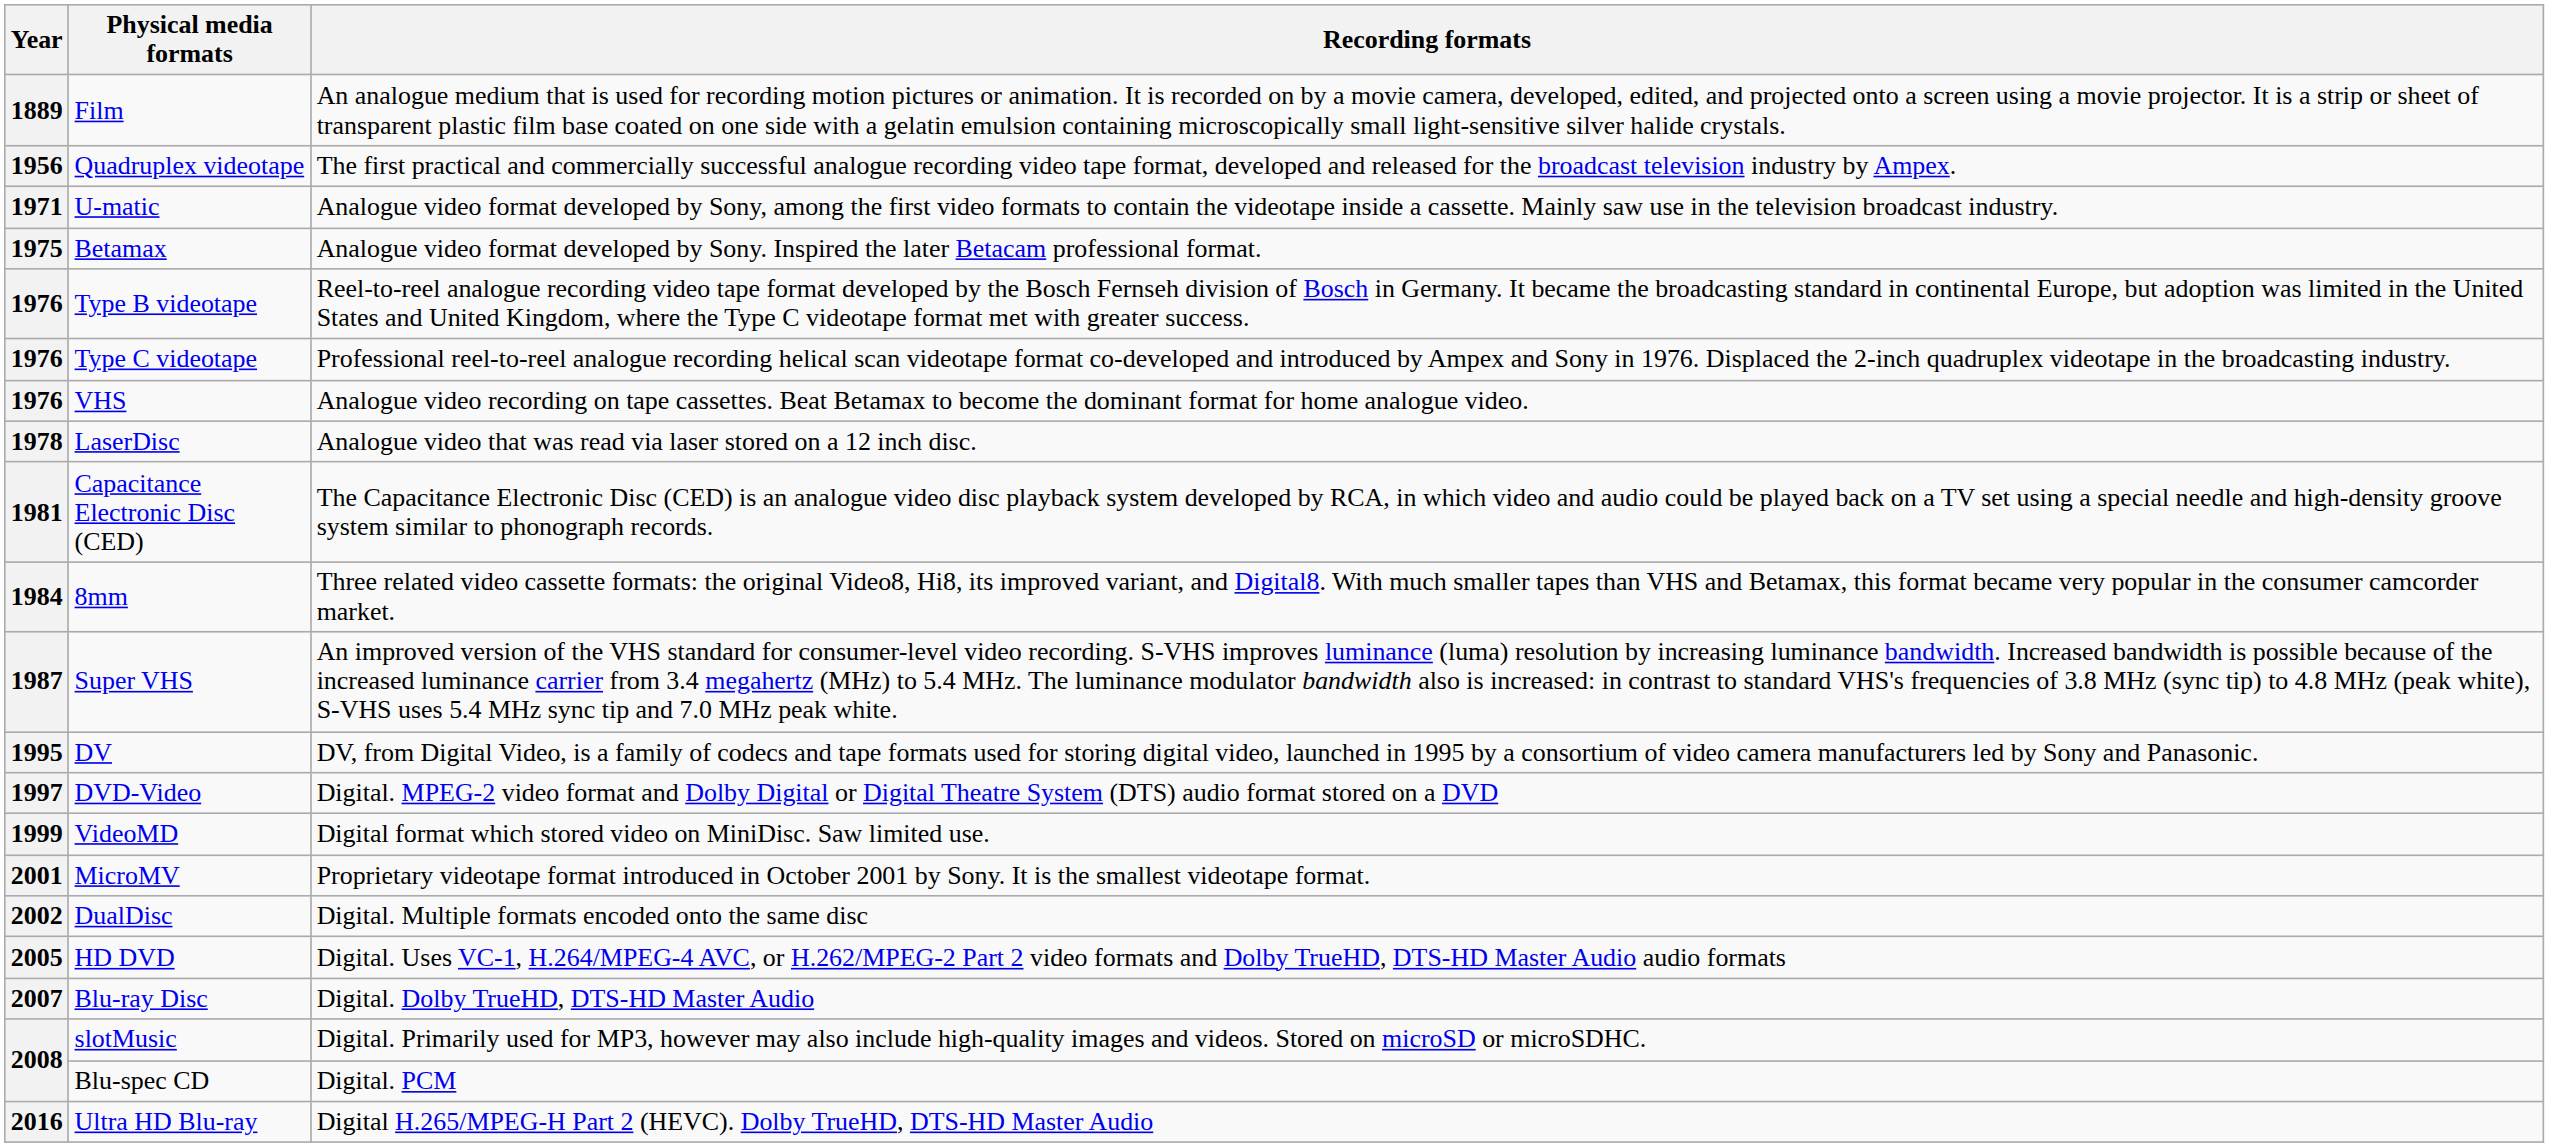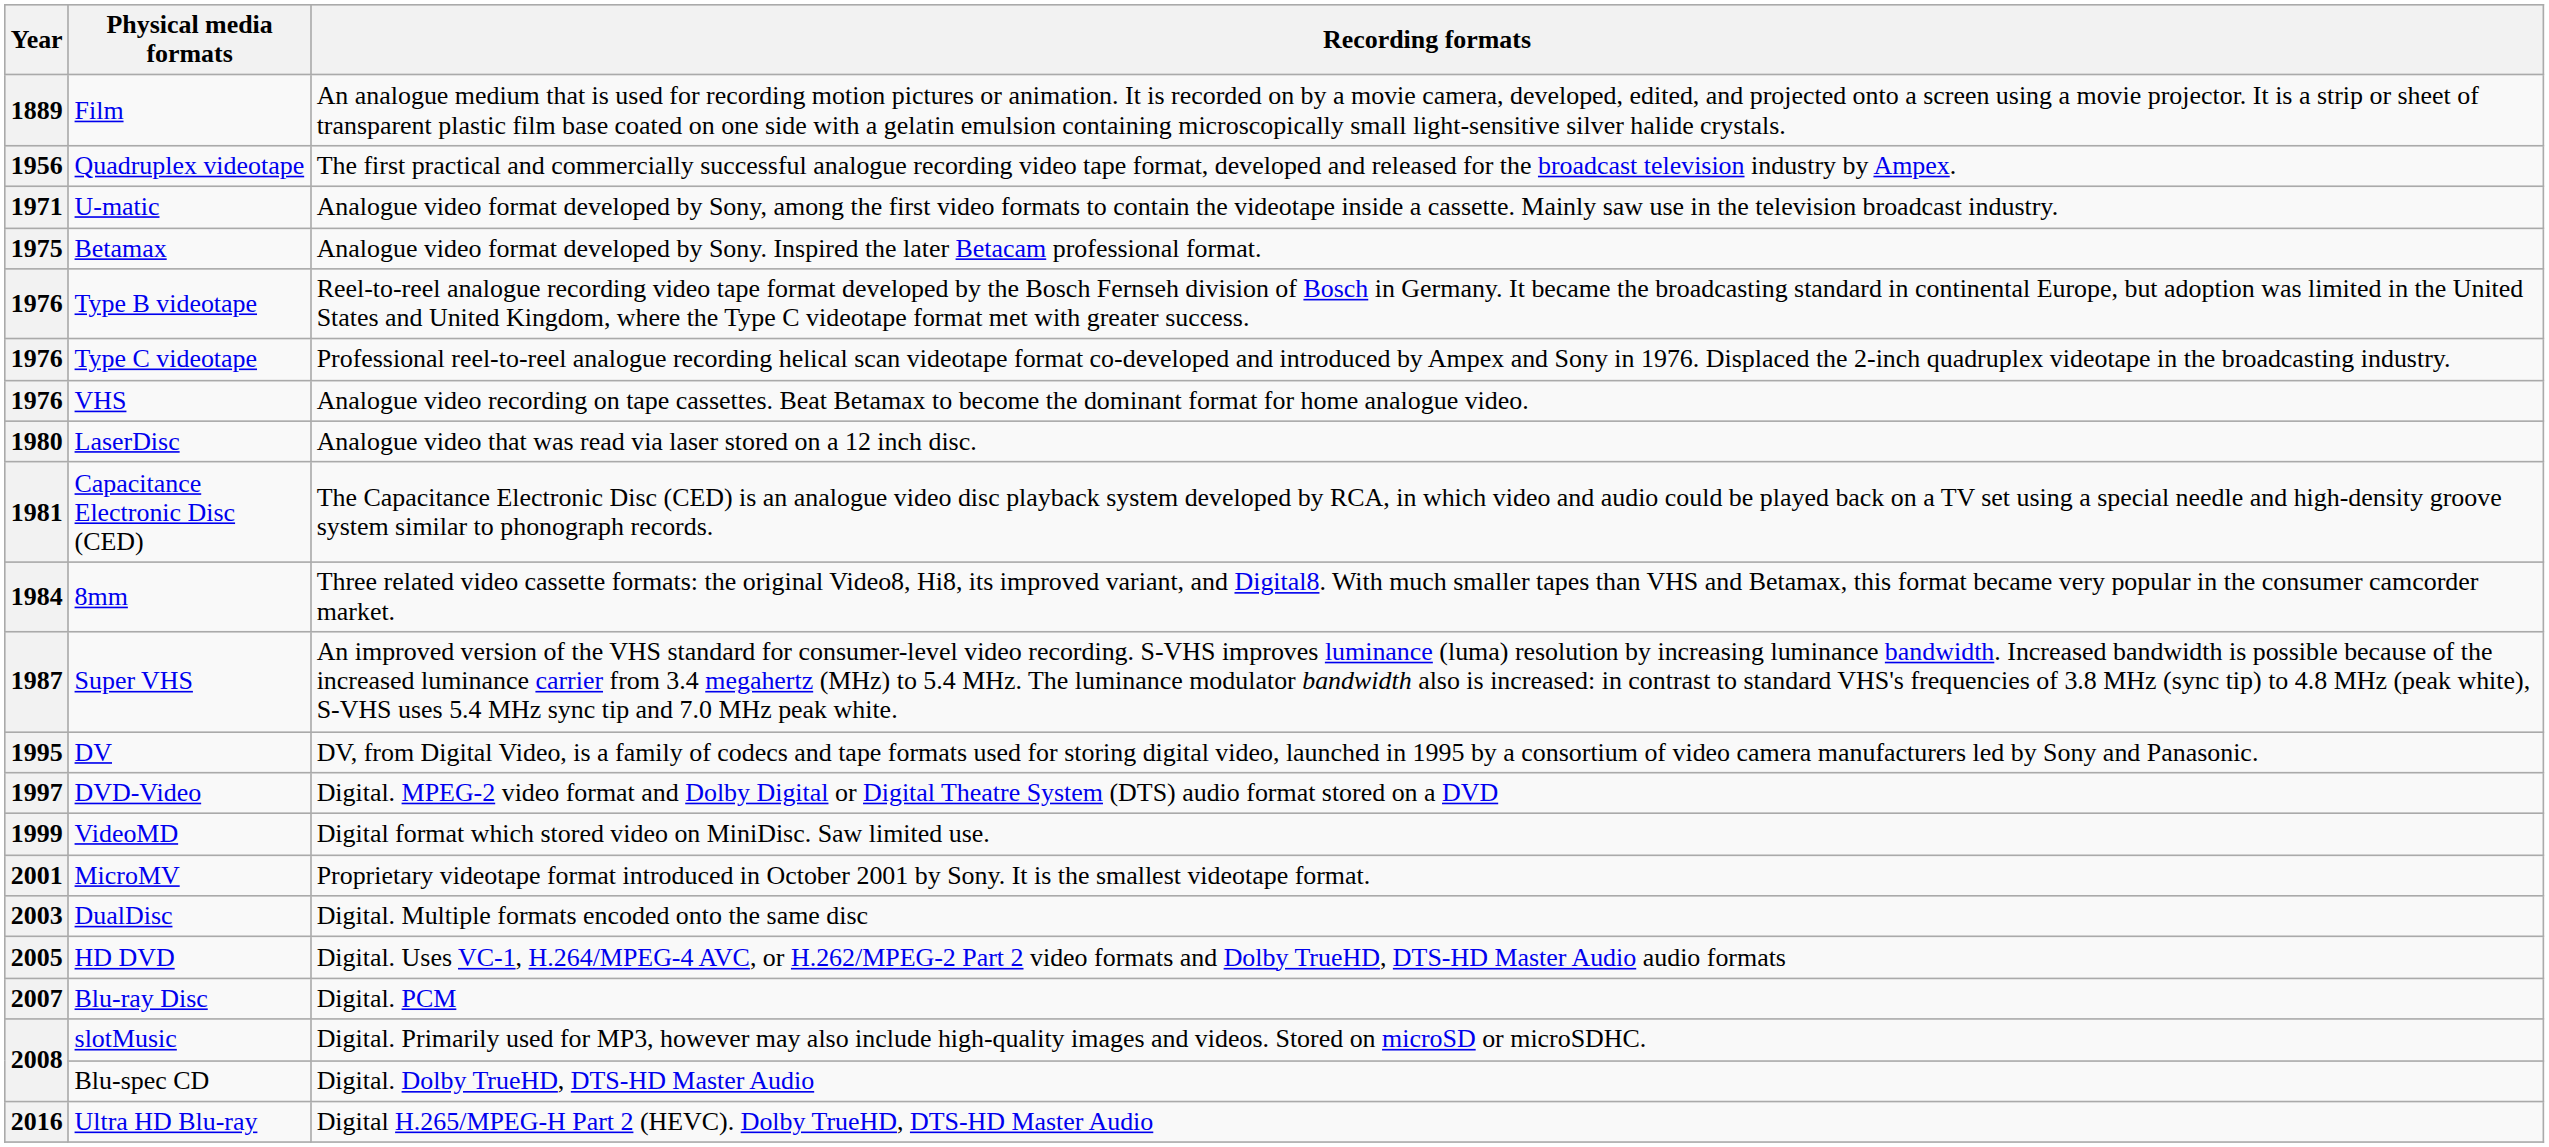LaserDisc | Year: 1978 -> 1980
DualDisc | Year: 2002 -> 2003
Blu-ray Disc | Recording formats: Digital. Dolby TrueHD, DTS-HD Master Audio -> Digital. PCM
Blu-spec CD | Recording formats: Digital. PCM -> Digital. Dolby TrueHD, DTS-HD Master Audio
